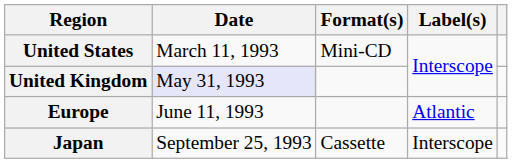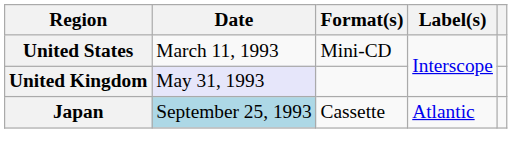- row: Europe | June 11, 1993 | Atlantic
Japan | Date: no background -> lightblue background
Japan | Label(s): Interscope -> Atlantic
